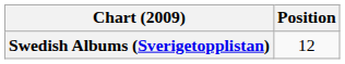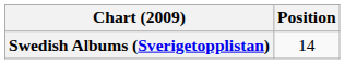Swedish Albums (Sverigetopplistan) | Position: 12 -> 14
